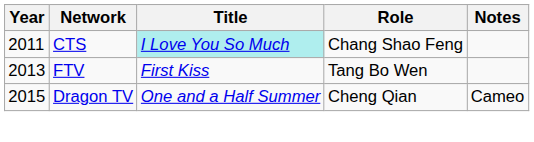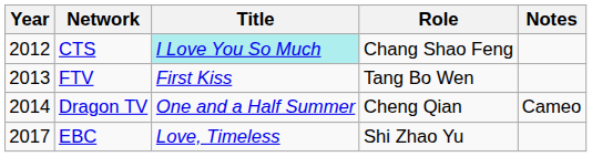CTS | Year: 2011 -> 2012
Dragon TV | Year: 2015 -> 2014
+ row: 2017 | EBC | Love, Timeless | Shi Zhao Yu
